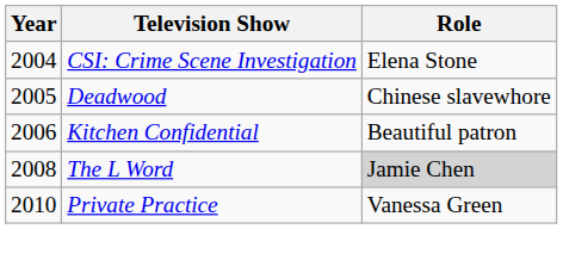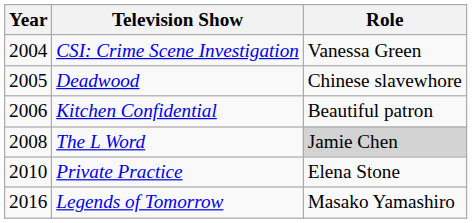CSI: Crime Scene Investigation | Role: Elena Stone -> Vanessa Green
Private Practice | Role: Vanessa Green -> Elena Stone
+ row: 2016 | Legends of Tomorrow | Masako Yamashiro
